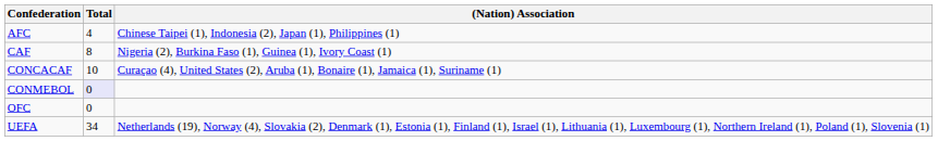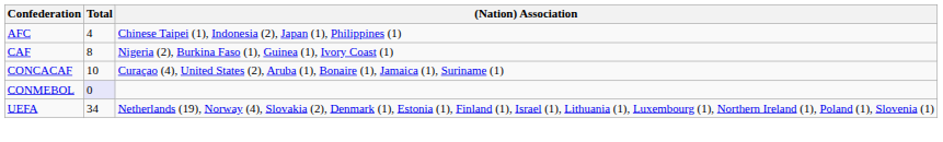- row: OFC | 0
